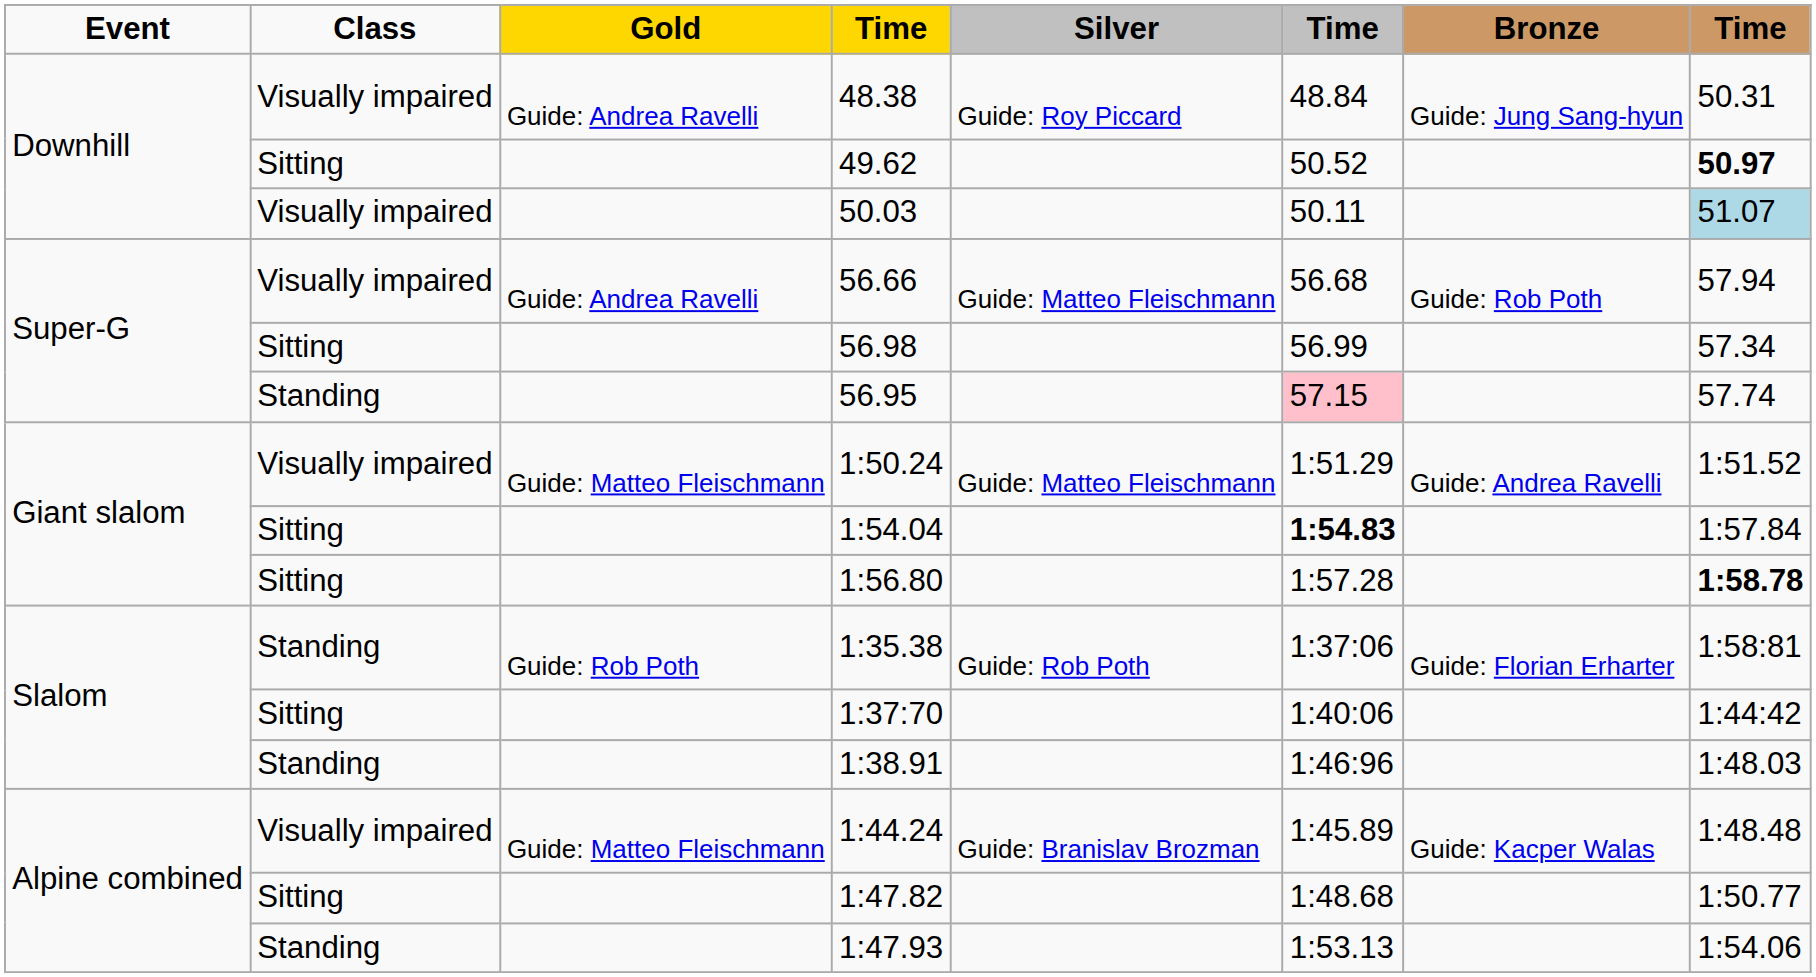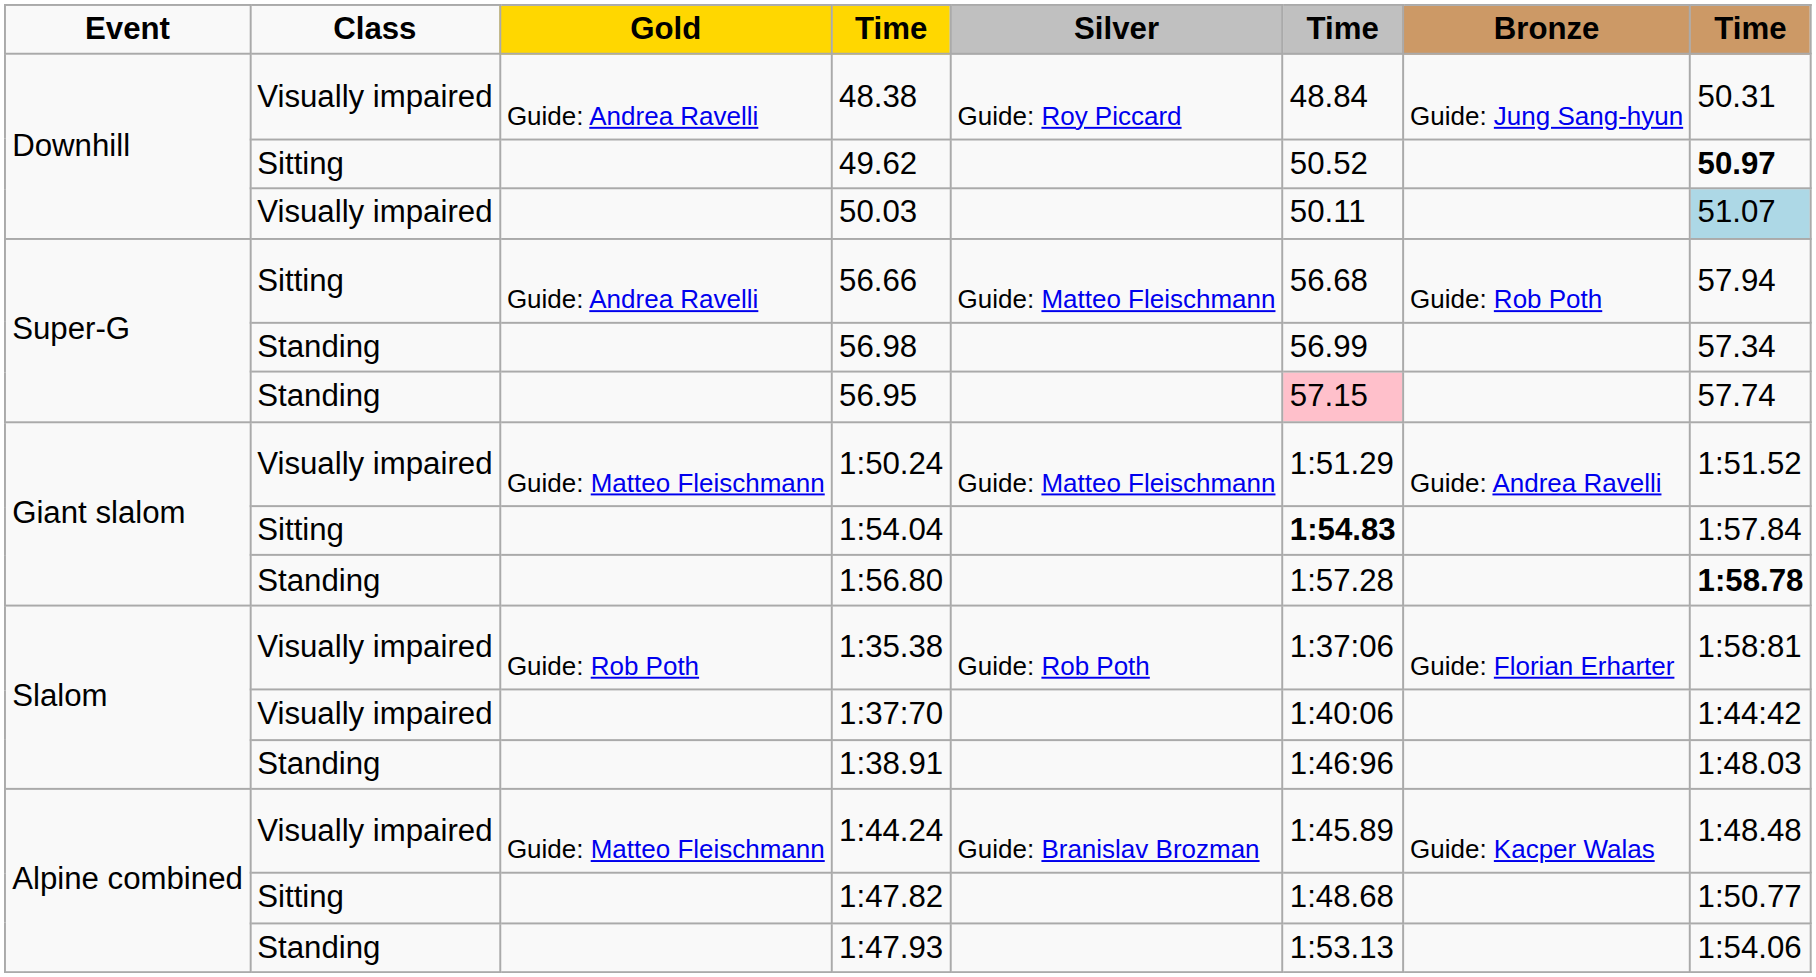56.66 | Class: Visually impaired -> Sitting
56.98 | Class: Sitting -> Standing
1:56.80 | Class: Sitting -> Standing
1:35.38 | Class: Standing -> Visually impaired
1:37:70 | Class: Sitting -> Visually impaired
